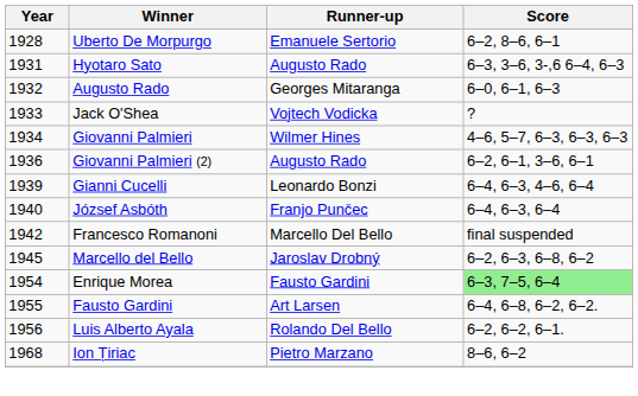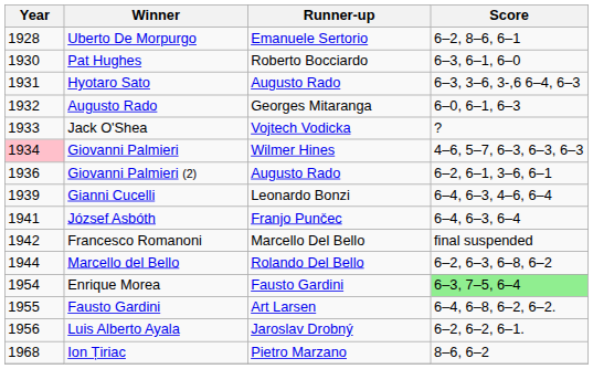+ row: 1930 | Pat Hughes | Roberto Bocciardo | 6–3, 6–1, 6–0
Giovanni Palmieri | Year: no background -> pink background
József Asbóth | Year: 1940 -> 1941
Marcello del Bello | Year: 1945 -> 1944
Marcello del Bello | Runner-up: Jaroslav Drobný -> Rolando Del Bello
Luis Alberto Ayala | Runner-up: Rolando Del Bello -> Jaroslav Drobný
